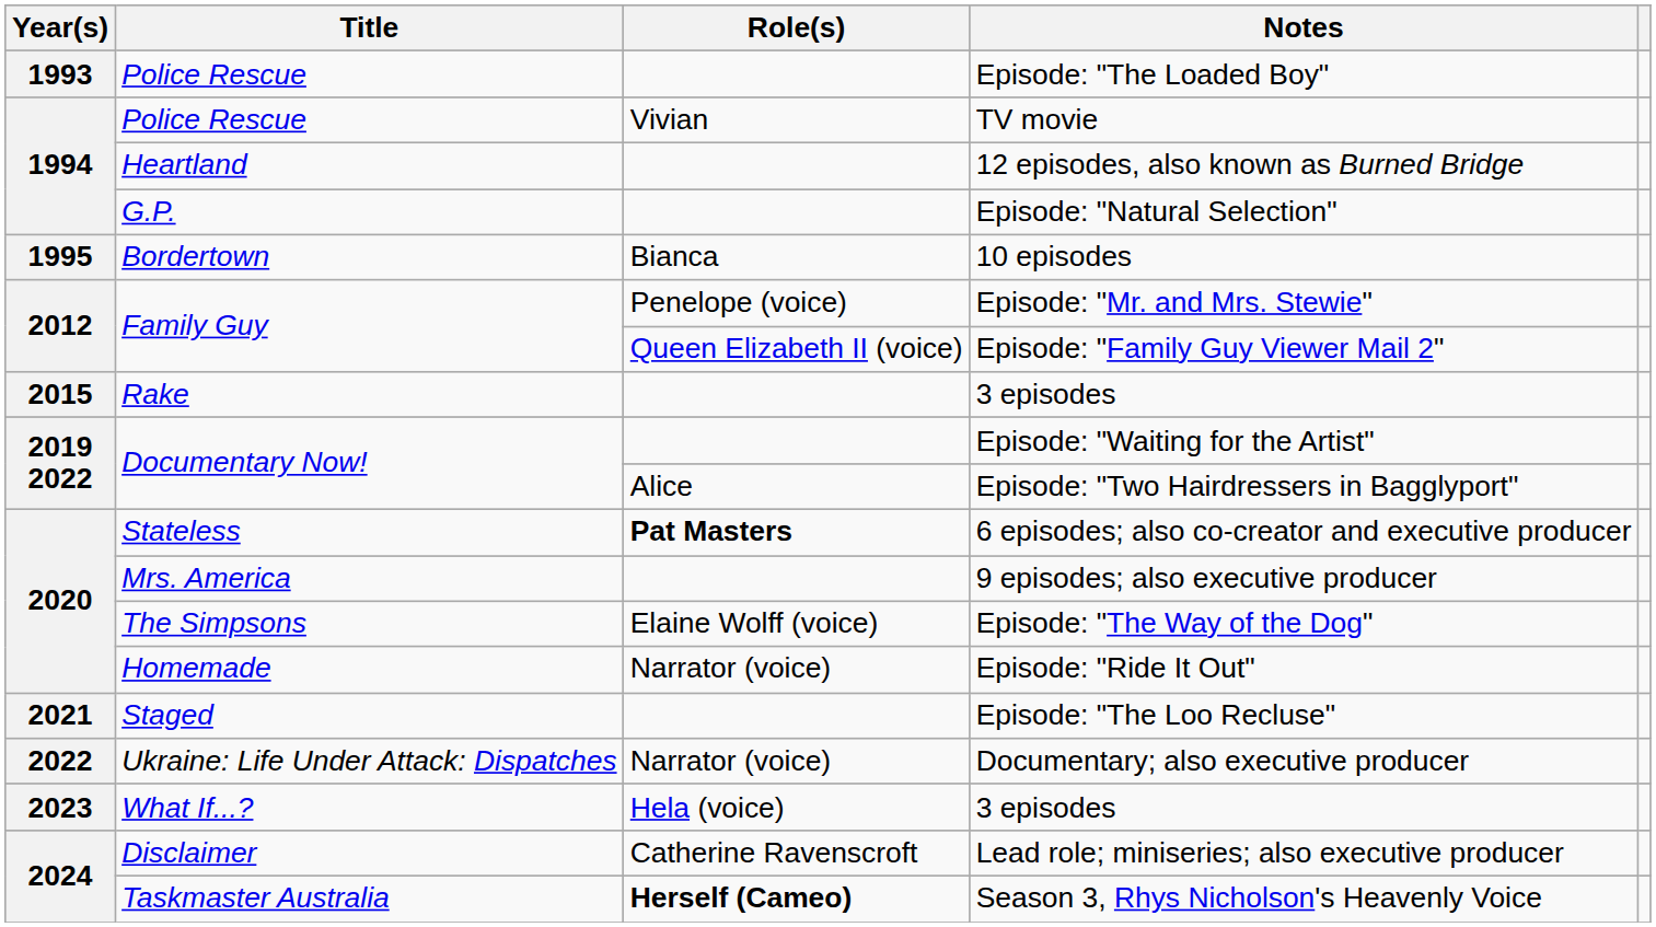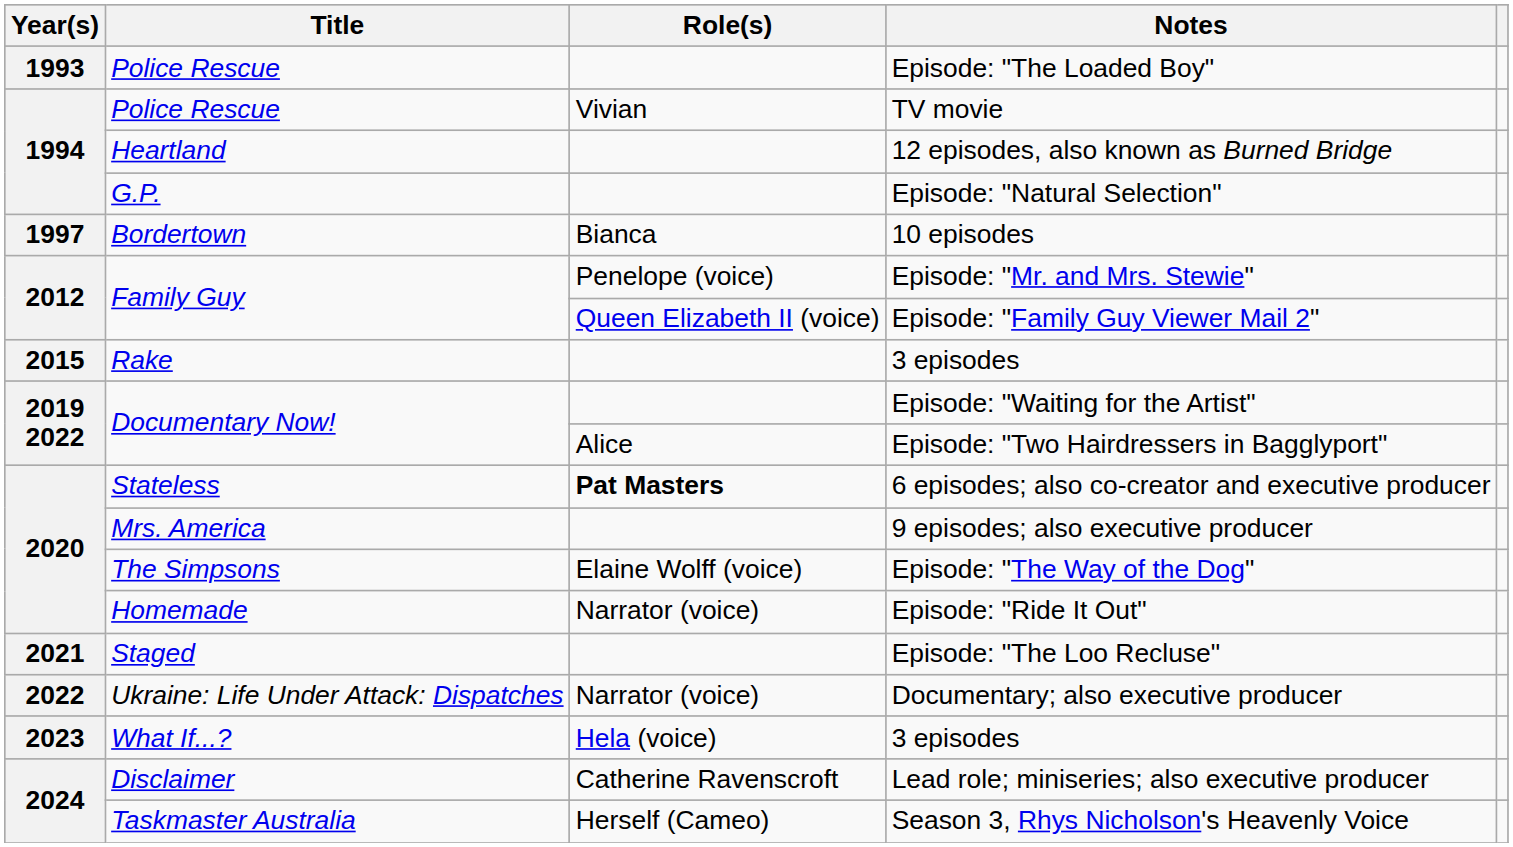10 episodes | Year(s): 1995 -> 1997
Season 3, Rhys Nicholson's Heavenly Voice | Role(s): bold -> normal
